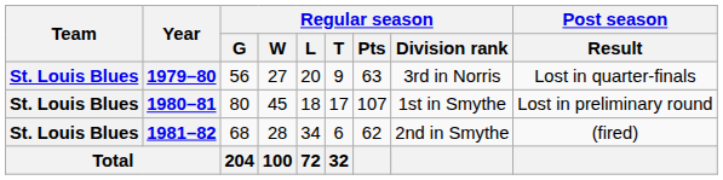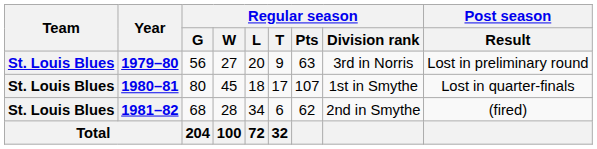1979–80 | Post season / Result: Lost in quarter-finals -> Lost in preliminary round
1980–81 | Post season / Result: Lost in preliminary round -> Lost in quarter-finals
